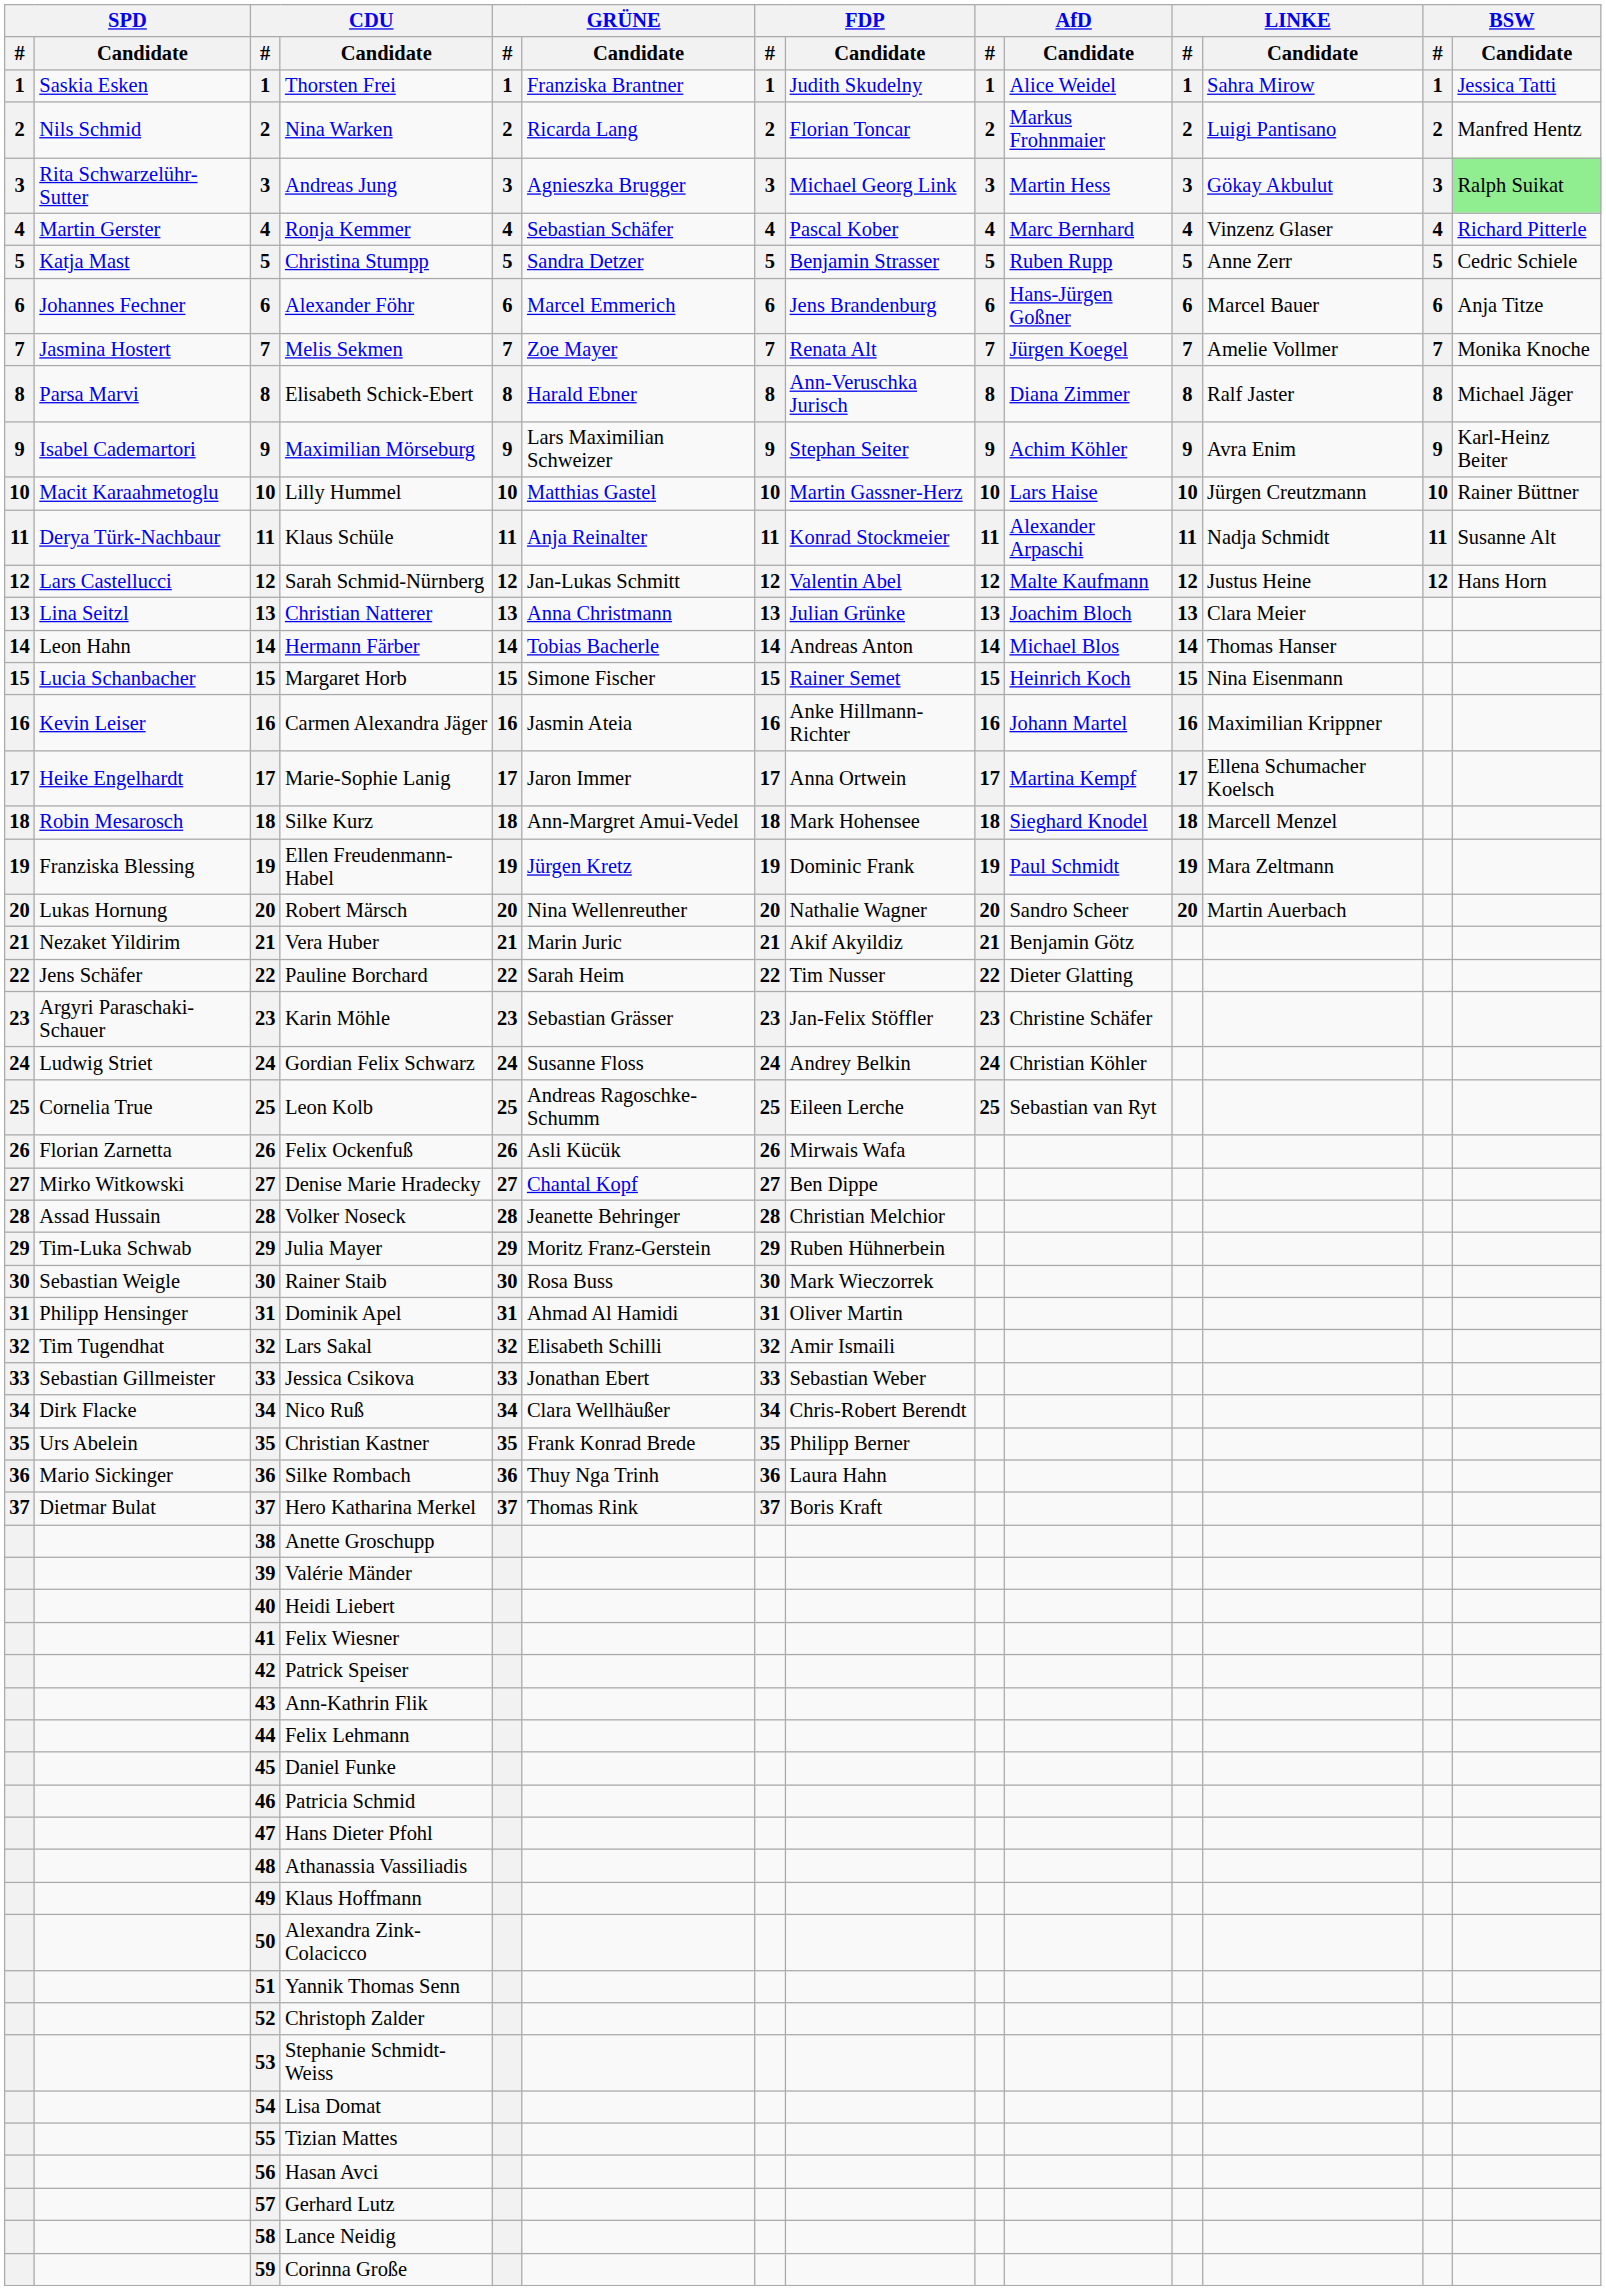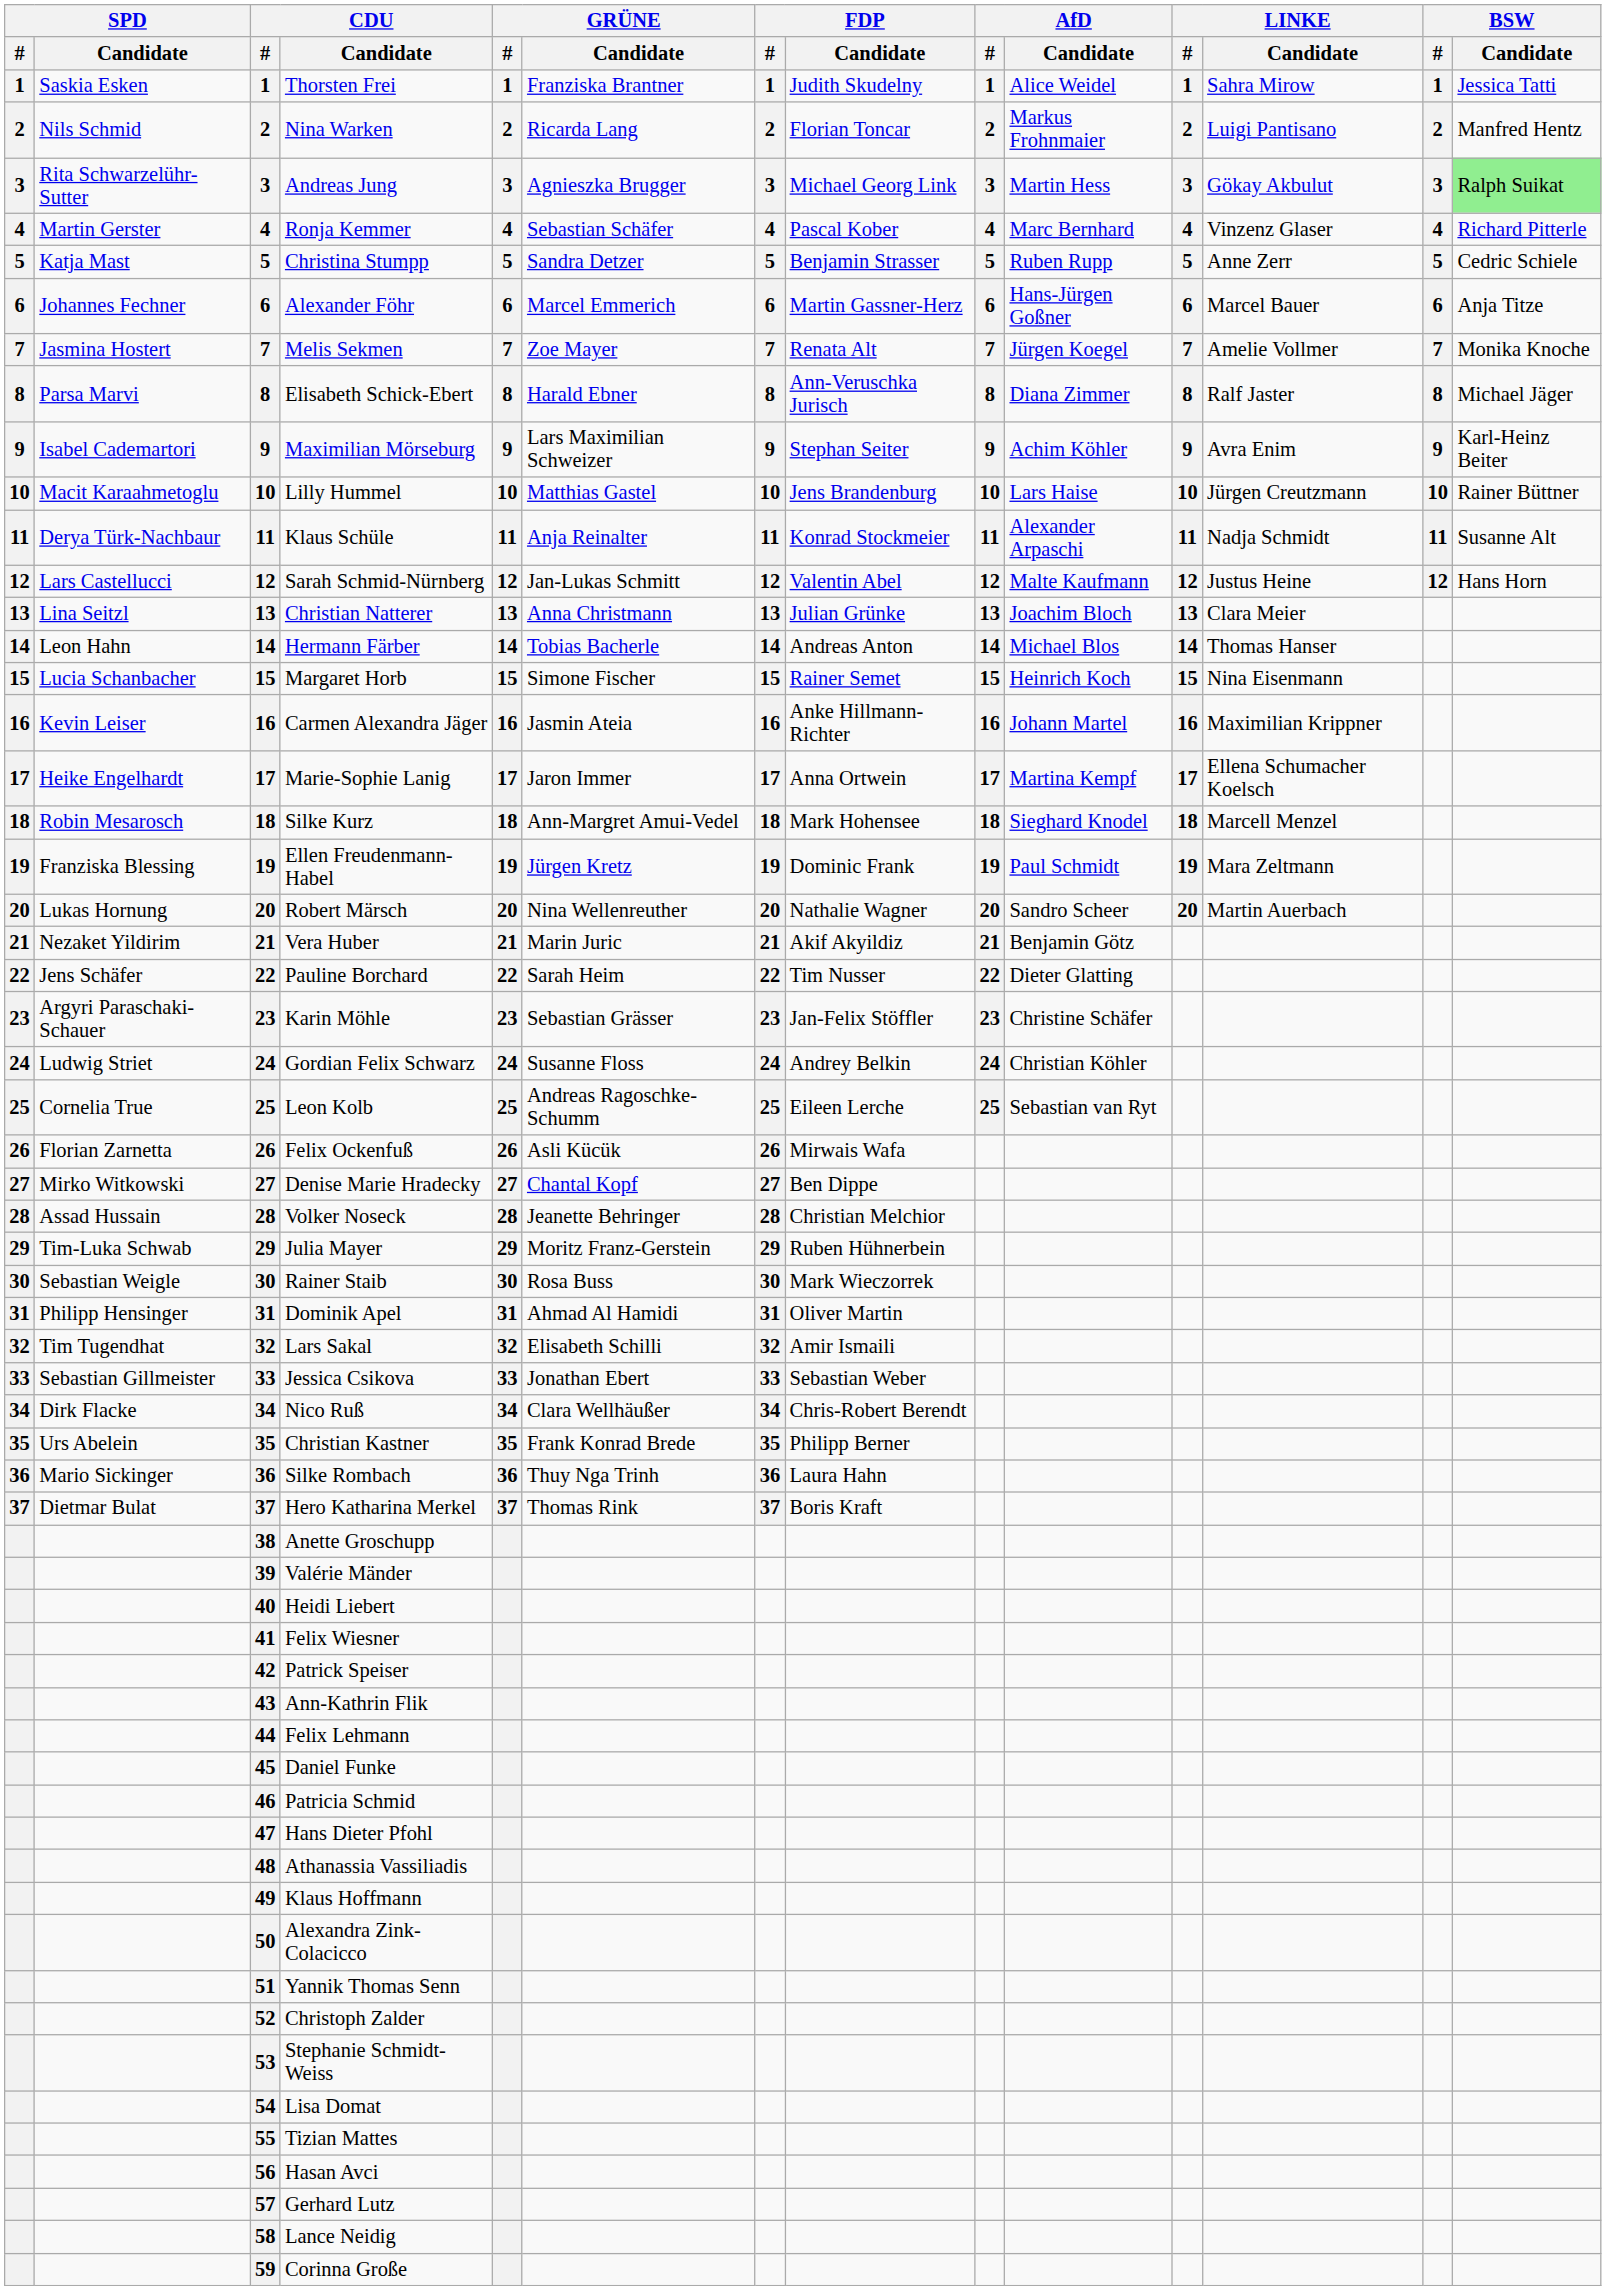Alexander Föhr | FDP / Candidate: Jens Brandenburg -> Martin Gassner-Herz
Lilly Hummel | FDP / Candidate: Martin Gassner-Herz -> Jens Brandenburg
